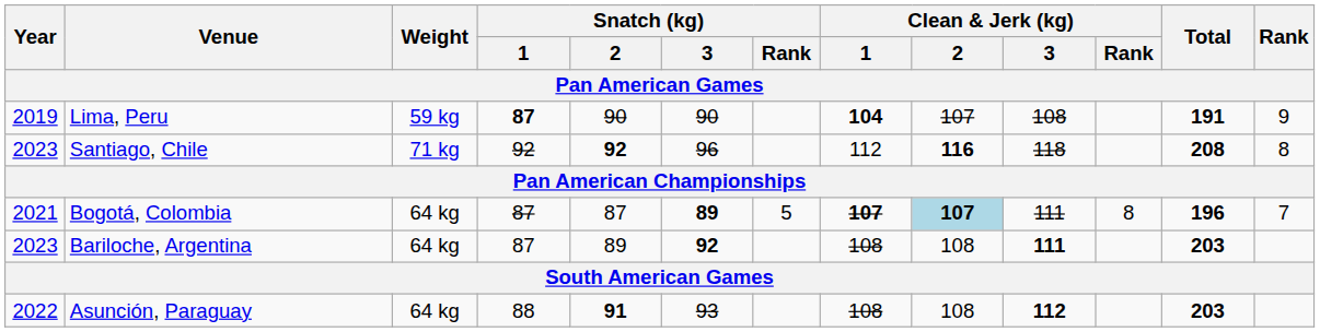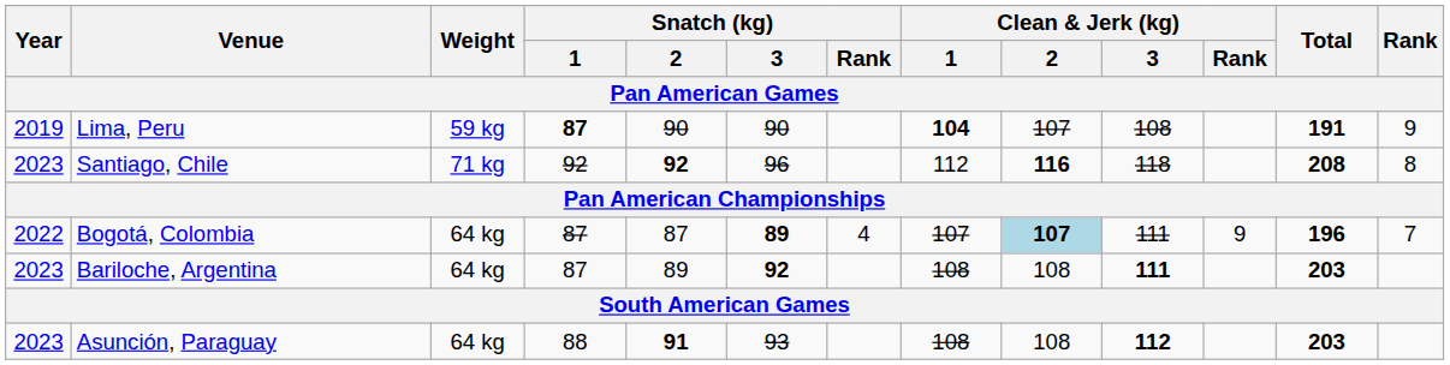Bogotá, Colombia | Year: 2021 -> 2022
Bogotá, Colombia | Snatch (kg) / Rank: 5 -> 4
Bogotá, Colombia | Clean & Jerk (kg) / 1: bold -> normal
Bogotá, Colombia | Clean & Jerk (kg) / Rank: 8 -> 9
Asunción, Paraguay | Year: 2022 -> 2023
